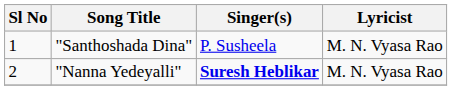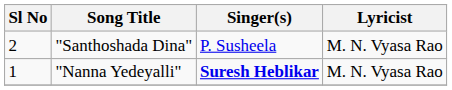"Santhoshada Dina" | Sl No: 1 -> 2
"Nanna Yedeyalli" | Sl No: 2 -> 1
